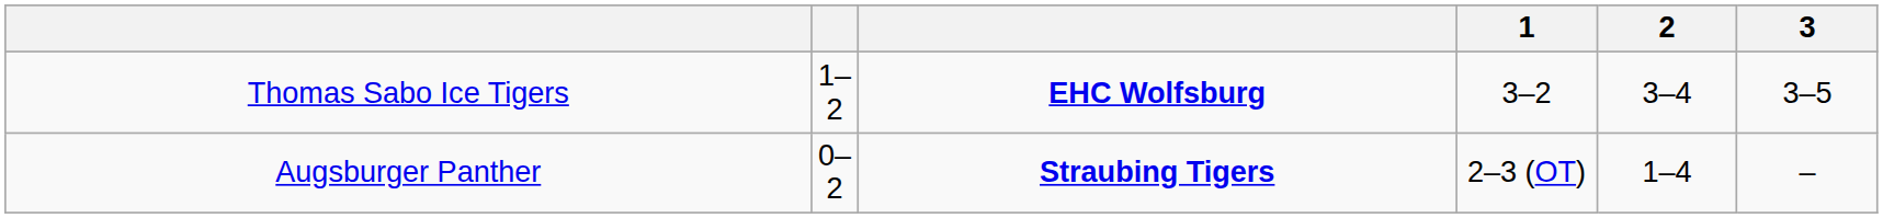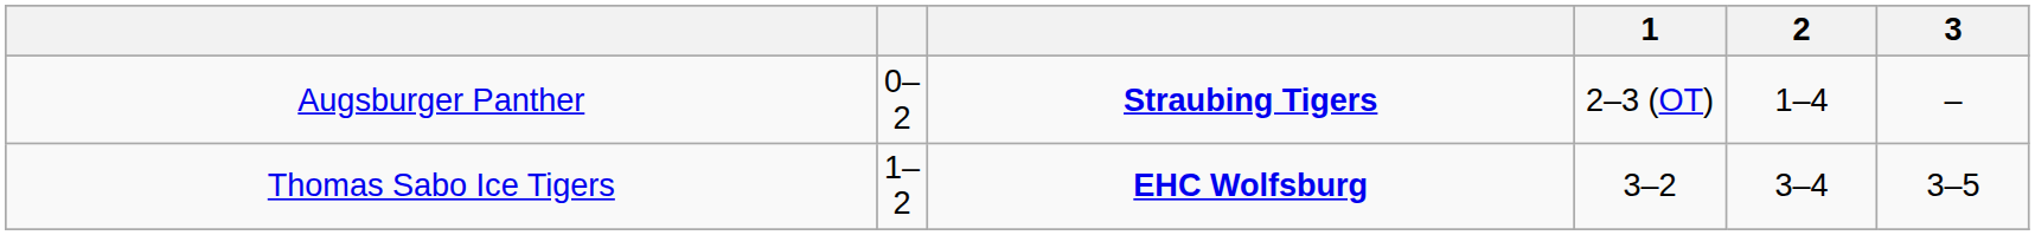rows swapped: Thomas Sabo Ice Tigers <-> Augsburger Panther
